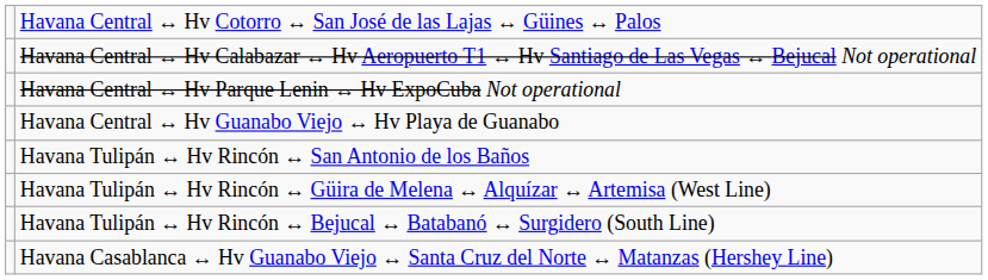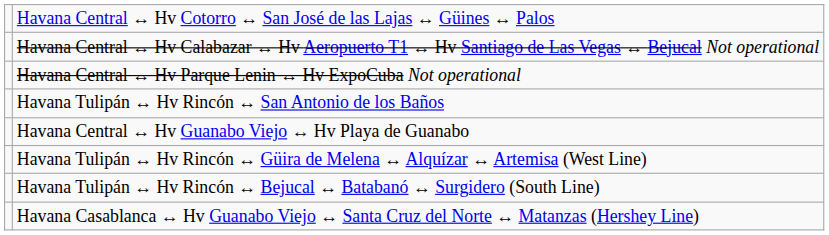rows swapped: Havana Central ↔ Hv Guanabo Viejo ↔ Hv Playa de Guanabo <-> Havana Tulipán ↔ Hv Rincón ↔ San Antonio de los Baños
